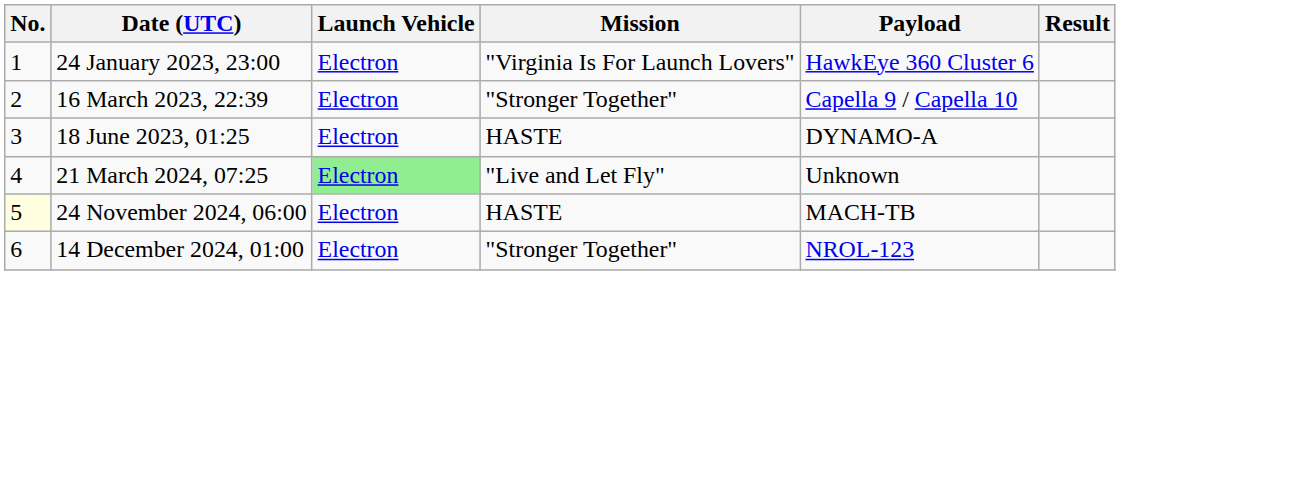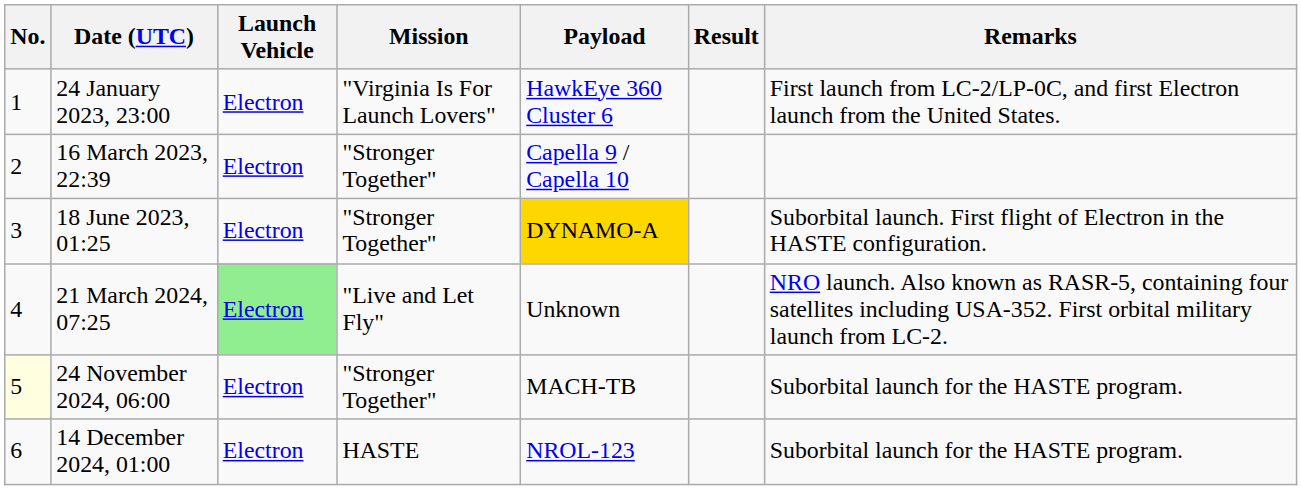+ column: Remarks | First launch from LC-2/LP-0C, and first Electron launch from the United States. | Suborbital launch. First flight of Electron in the HASTE configuration. | NRO launch. Also known as RASR-5, containing four satellites including USA-352. First orbital military launch from LC-2. | Suborbital launch for the HASTE program. | Suborbital launch for the HASTE program.
18 June 2023, 01:25 | Mission: HASTE -> "Stronger Together"
18 June 2023, 01:25 | Payload: no background -> gold background
24 November 2024, 06:00 | Mission: HASTE -> "Stronger Together"
14 December 2024, 01:00 | Mission: "Stronger Together" -> HASTE
